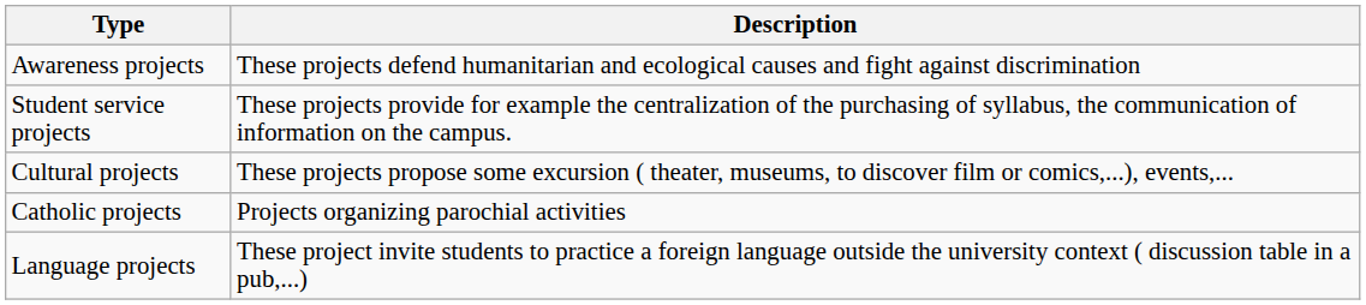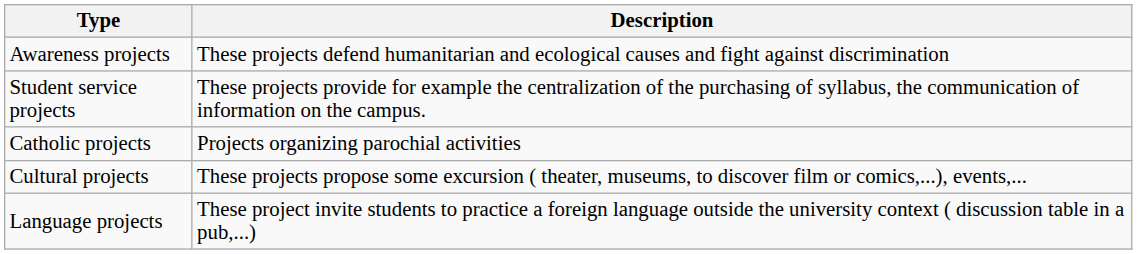rows swapped: Cultural projects <-> Catholic projects
